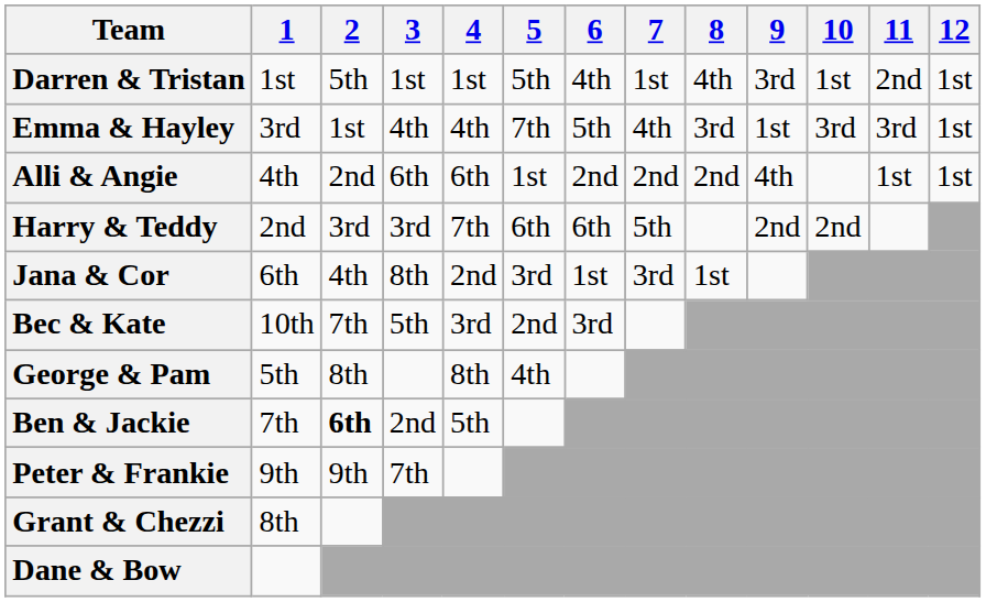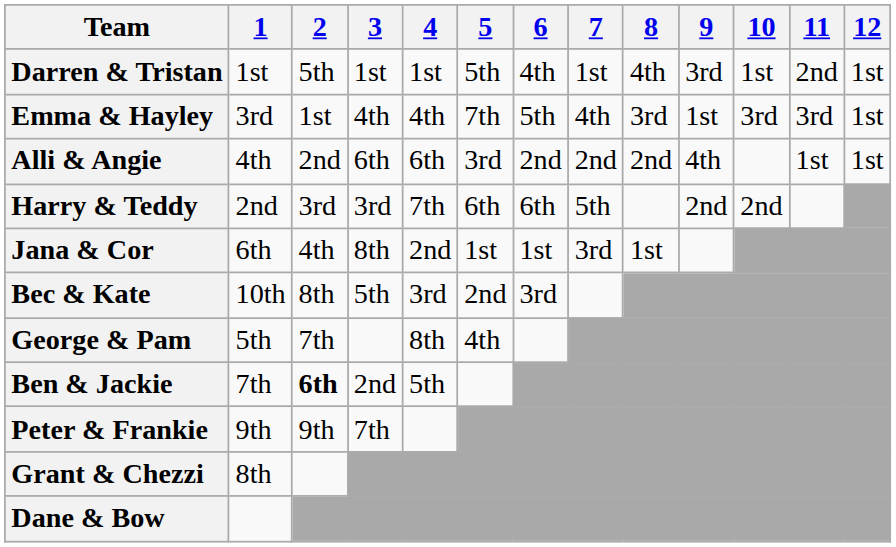Alli & Angie | 5: 1st -> 3rd
Jana & Cor | 5: 3rd -> 1st
Bec & Kate | 2: 7th -> 8th
George & Pam | 2: 8th -> 7th
